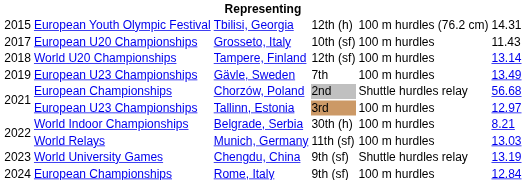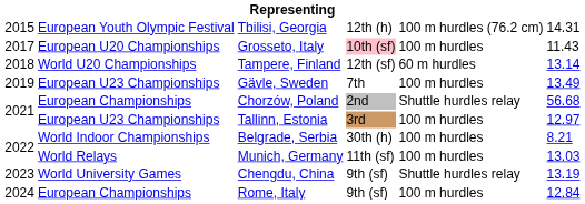Grosseto, Italy | column 4: no background -> pink background
Tampere, Finland | column 5: 100 m hurdles -> 60 m hurdles
